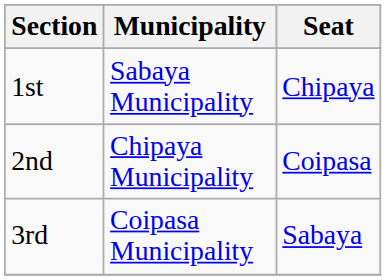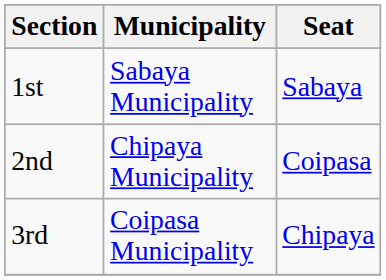1st | Seat: Chipaya -> Sabaya
3rd | Seat: Sabaya -> Chipaya
